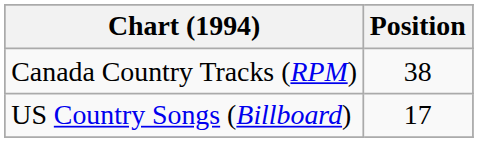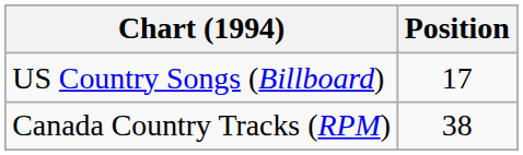rows swapped: Canada Country Tracks (RPM) <-> US Country Songs (Billboard)
